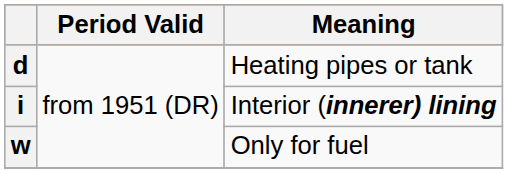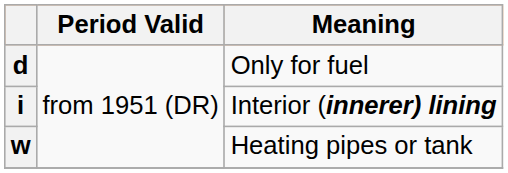d | Meaning: Heating pipes or tank -> Only for fuel
w | Meaning: Only for fuel -> Heating pipes or tank
